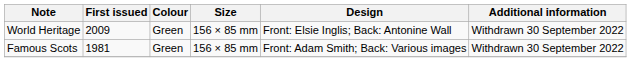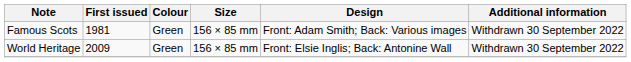rows swapped: Famous Scots <-> World Heritage
